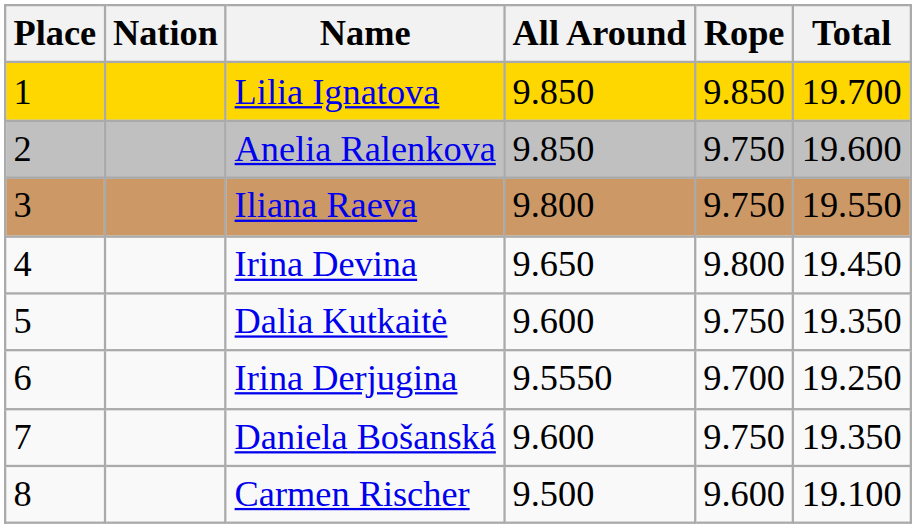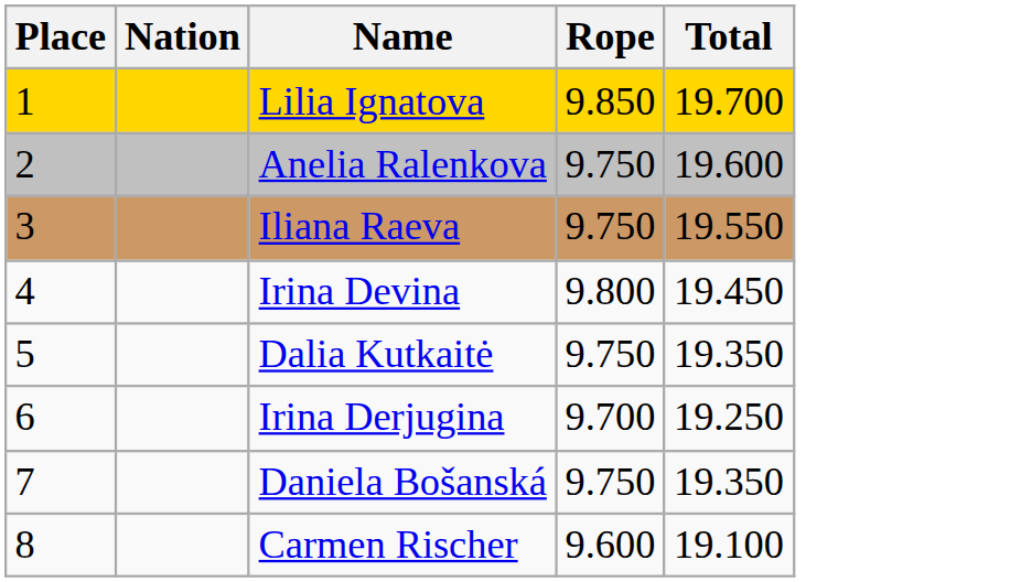- column: All Around | 9.850 | 9.850 | 9.800 | 9.650 | 9.600 | 9.5550 | 9.600 | 9.500
